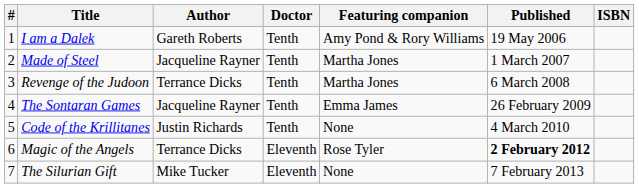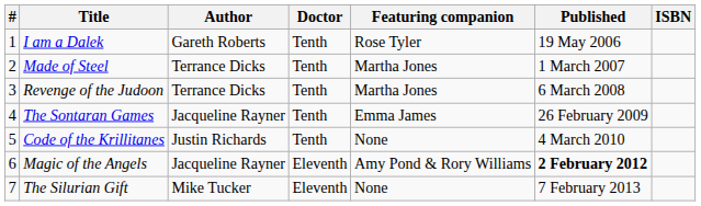I am a Dalek | Featuring companion: Amy Pond & Rory Williams -> Rose Tyler
Made of Steel | Author: Jacqueline Rayner -> Terrance Dicks
Magic of the Angels | Author: Terrance Dicks -> Jacqueline Rayner
Magic of the Angels | Featuring companion: Rose Tyler -> Amy Pond & Rory Williams
